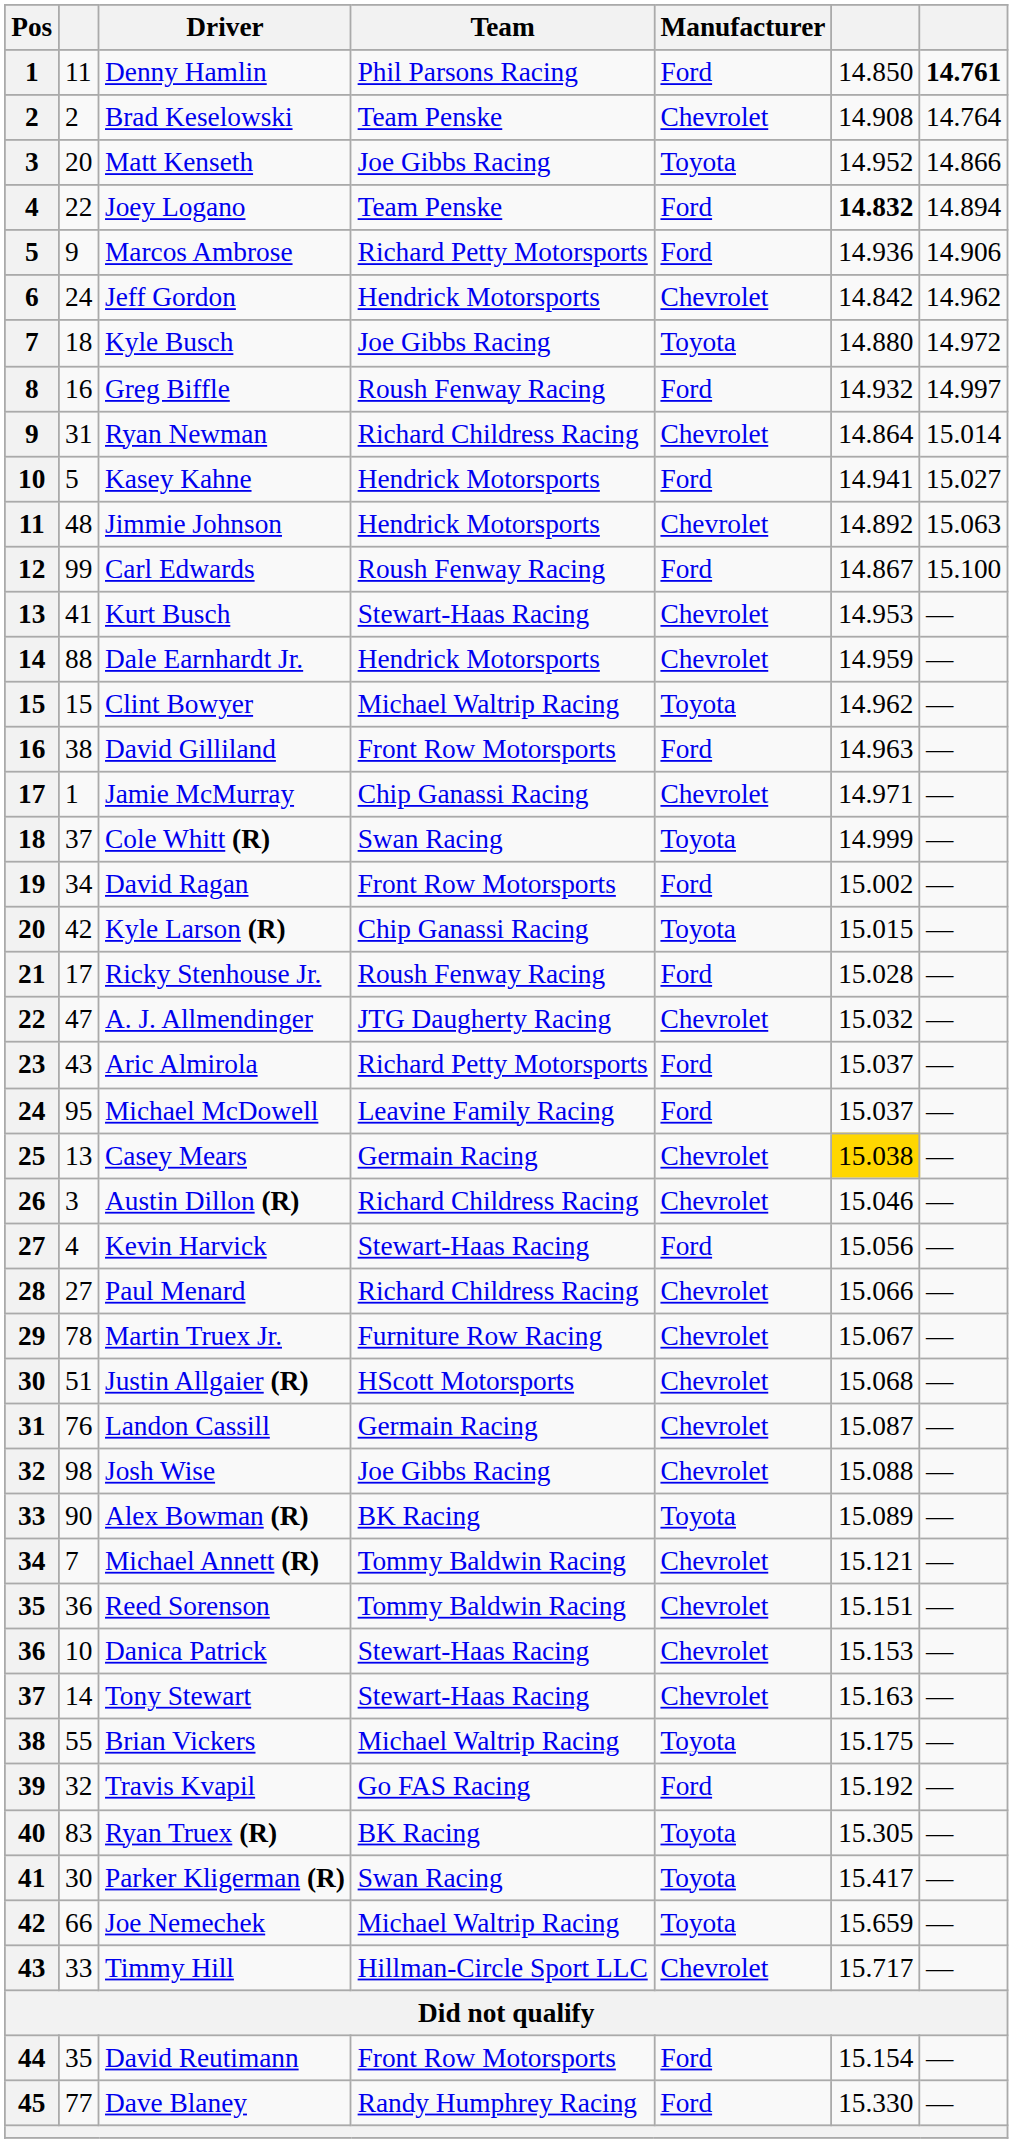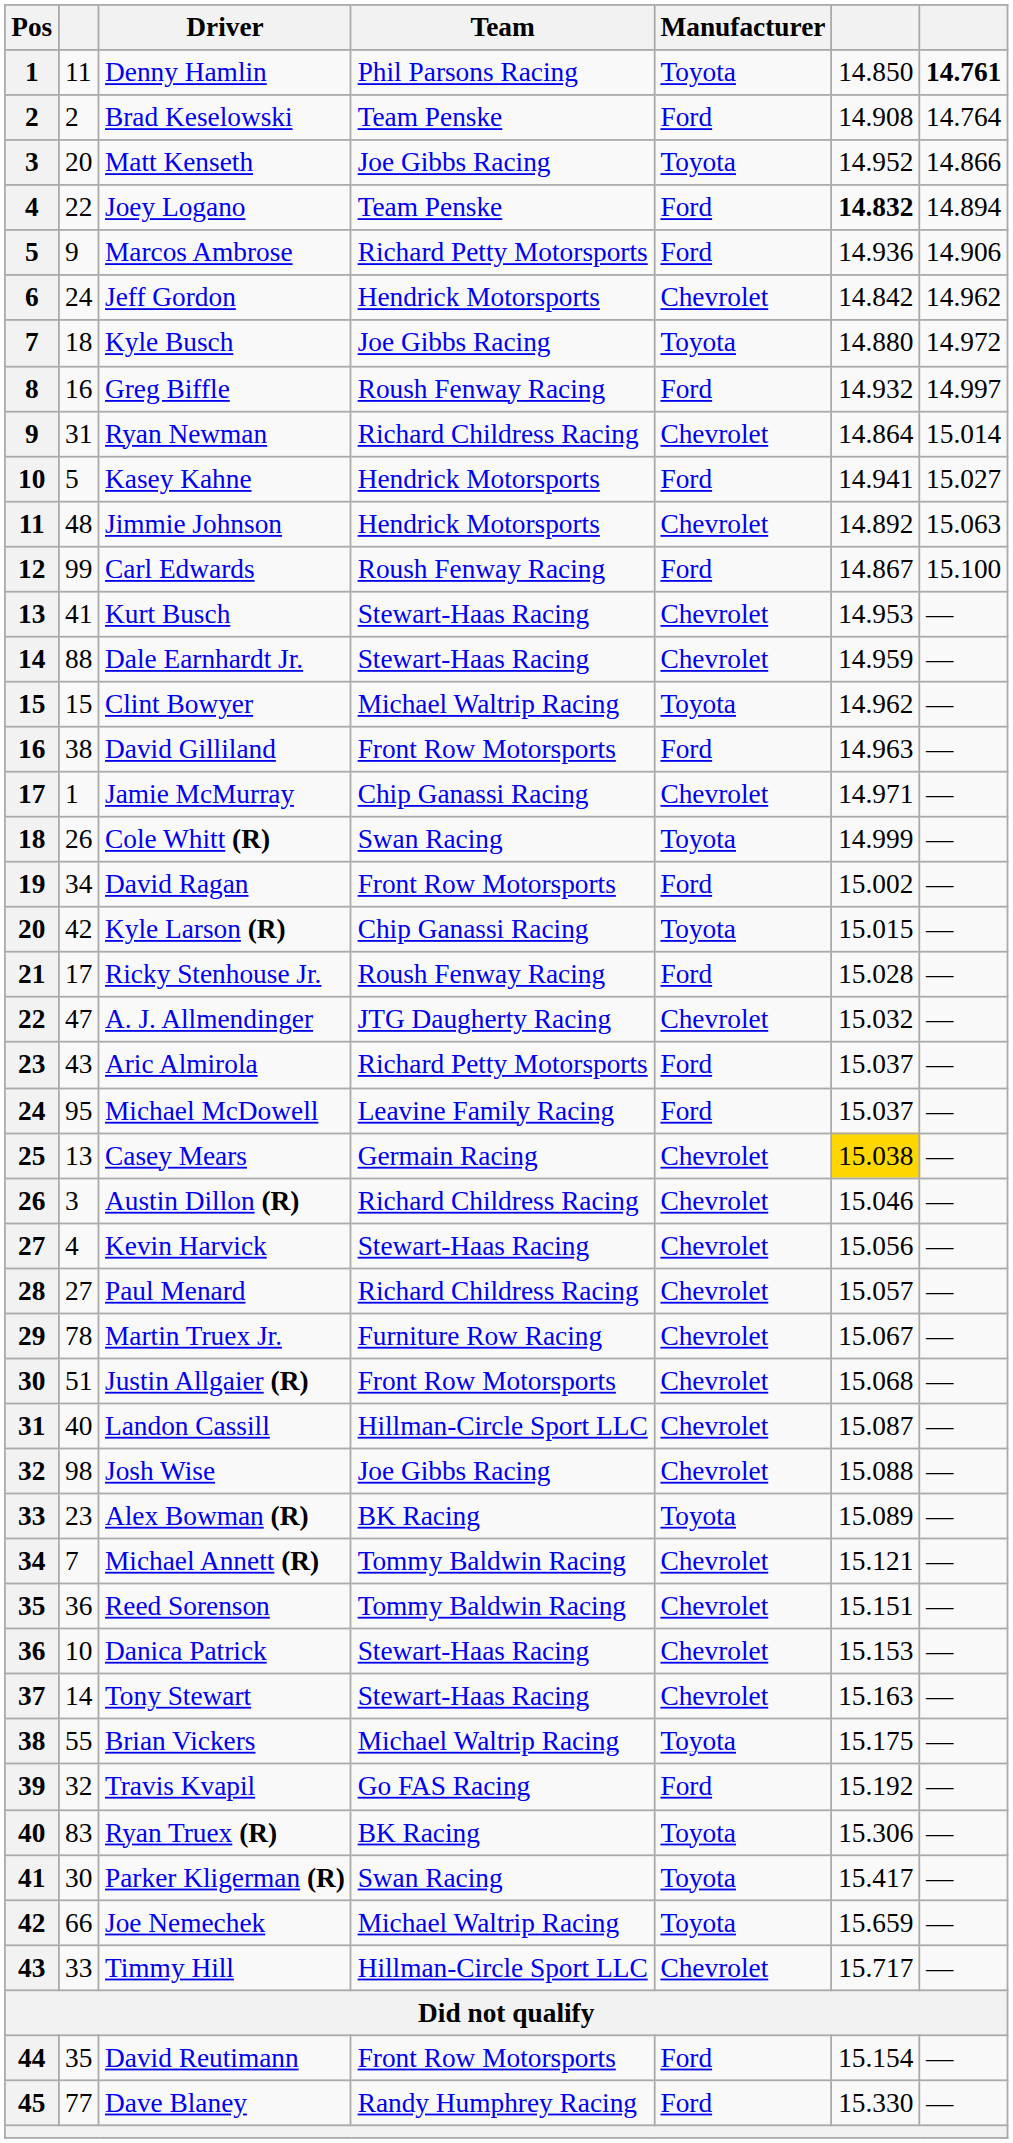Denny Hamlin | Manufacturer: Ford -> Toyota
Brad Keselowski | Manufacturer: Chevrolet -> Ford
Dale Earnhardt Jr. | Team: Hendrick Motorsports -> Stewart-Haas Racing
Cole Whitt (R) | column 2: 37 -> 26
Kevin Harvick | Manufacturer: Ford -> Chevrolet
Paul Menard | column 6: 15.066 -> 15.057
Justin Allgaier (R) | Team: HScott Motorsports -> Front Row Motorsports
Landon Cassill | column 2: 76 -> 40
Landon Cassill | Team: Germain Racing -> Hillman-Circle Sport LLC
Alex Bowman (R) | column 2: 90 -> 23
Ryan Truex (R) | column 6: 15.305 -> 15.306
